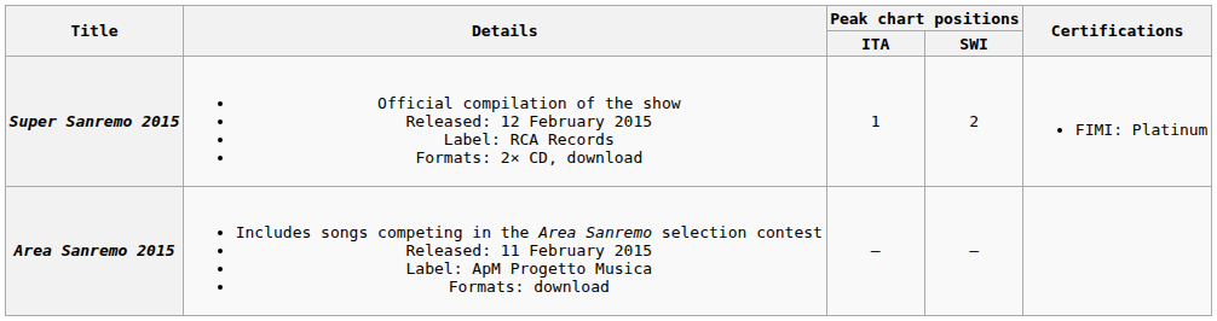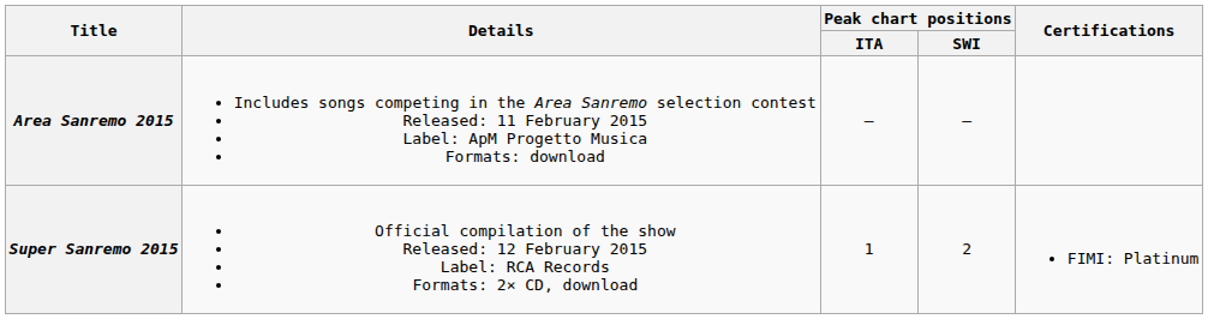rows swapped: Super Sanremo 2015 <-> Area Sanremo 2015
